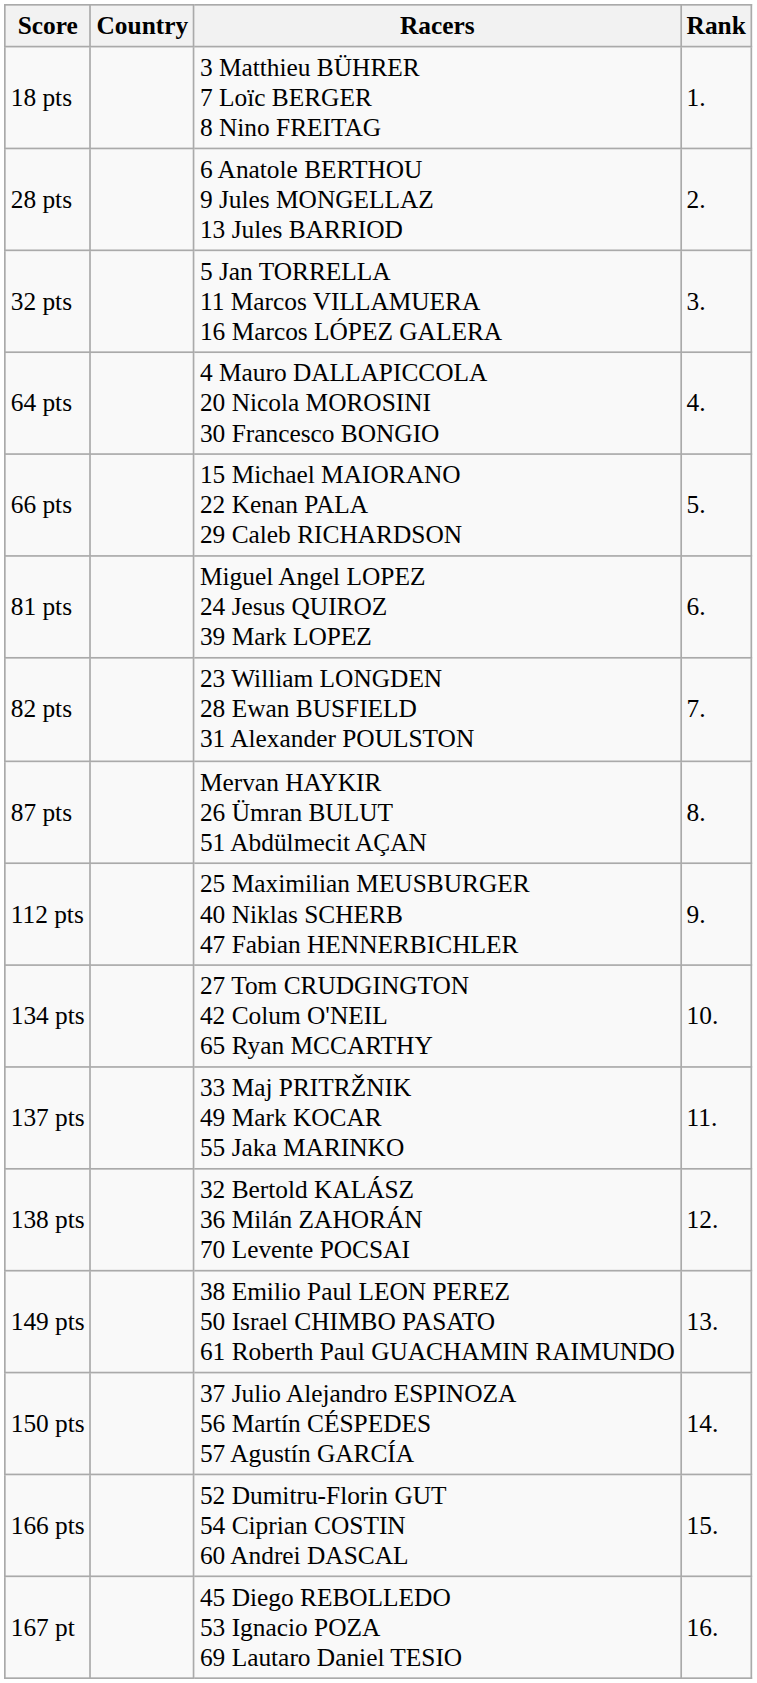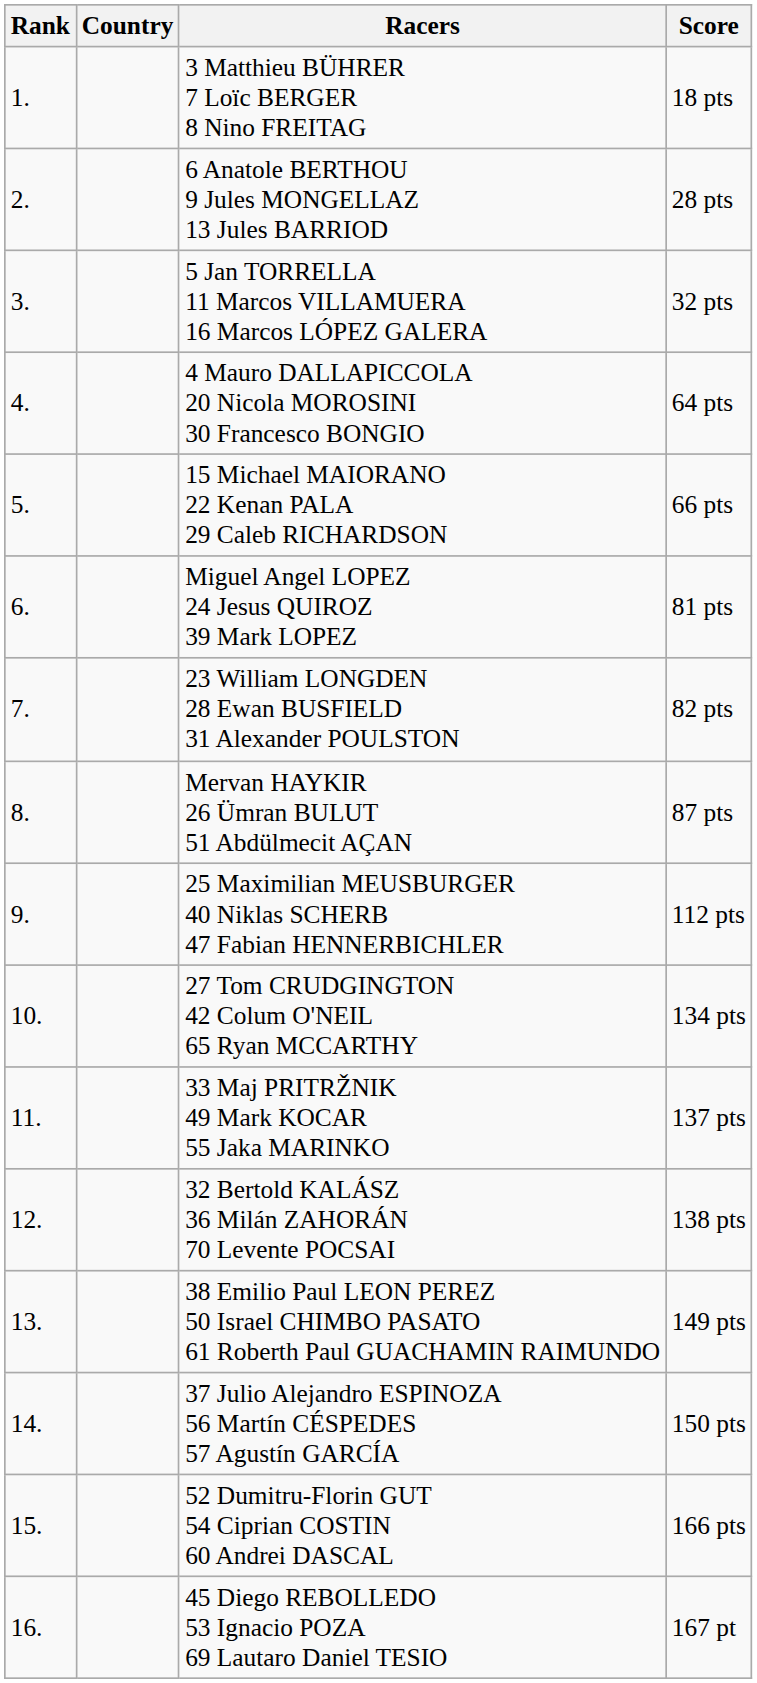columns swapped: Rank <-> Score
